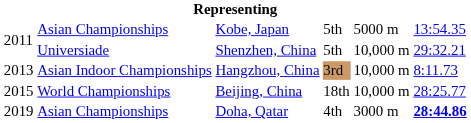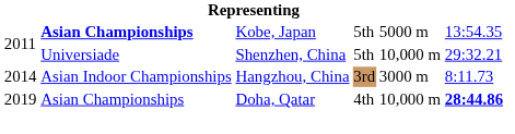Kobe, Japan | column 2: normal -> bold
Hangzhou, China | column 1: 2013 -> 2014
Hangzhou, China | column 5: 10,000 m -> 3000 m
- row: 2015 | World Championships | Beijing, China | 18th | 10,000 m | 28:25.77
Doha, Qatar | column 5: 3000 m -> 10,000 m
